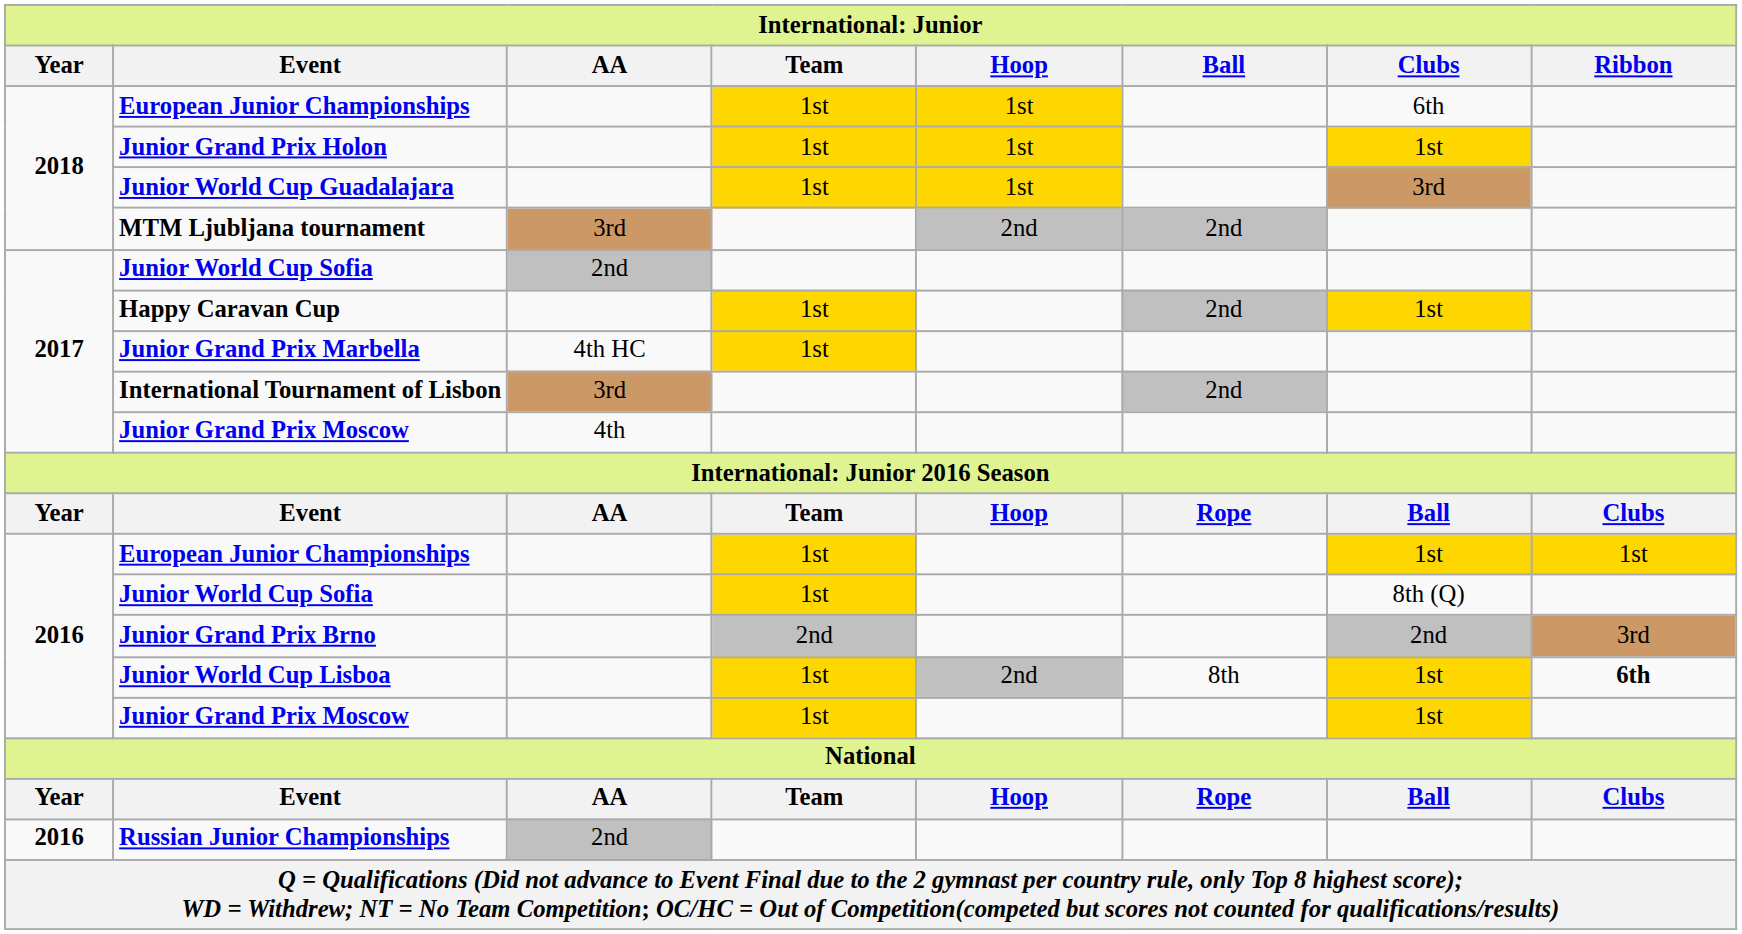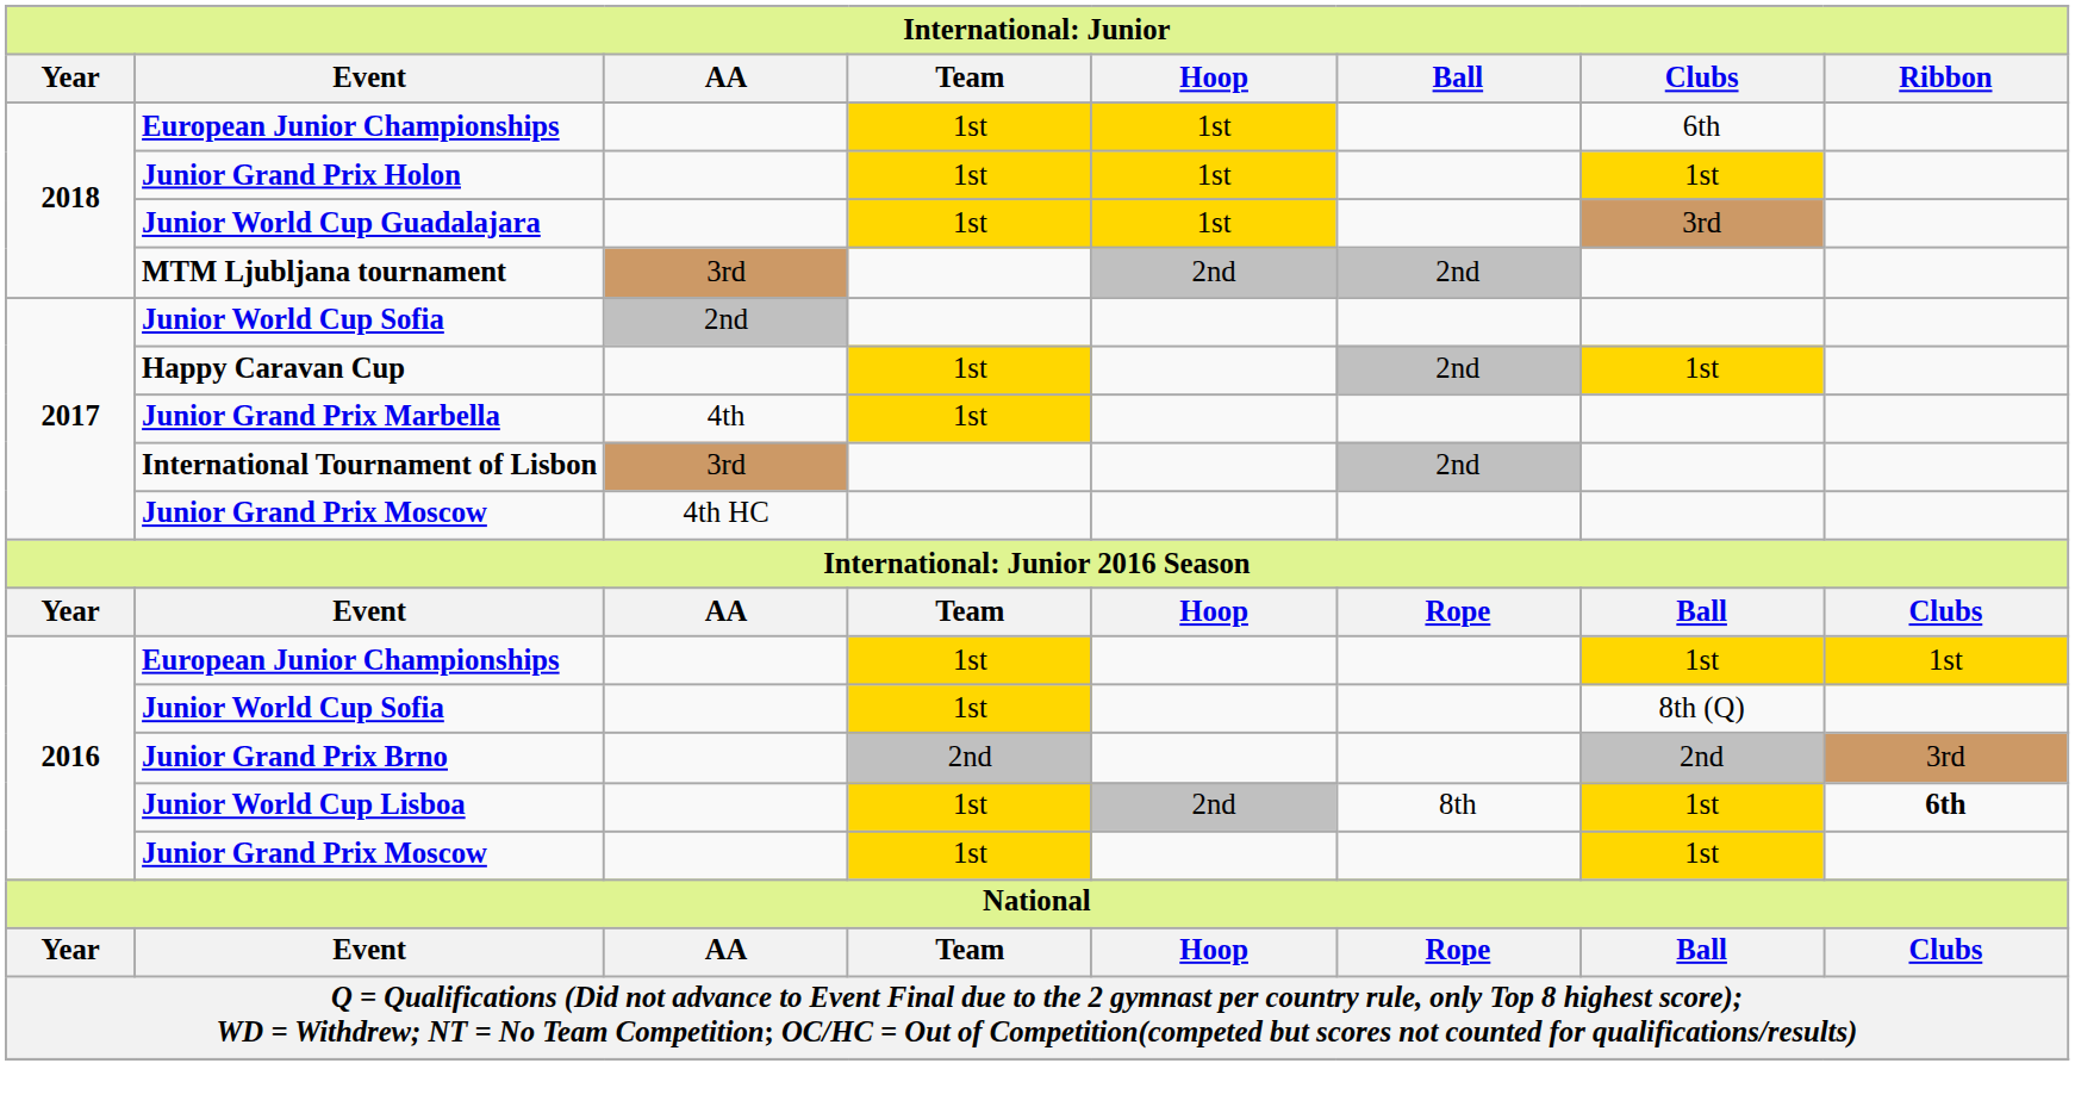Junior Grand Prix Marbella | AA: 4th HC -> 4th
2017 / Junior Grand Prix Moscow | AA: 4th -> 4th HC
- row: 2016 | Russian Junior Championships | 2nd
